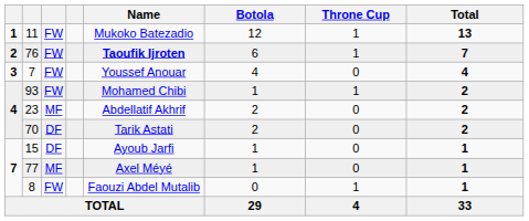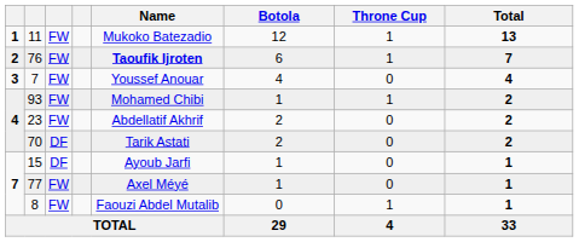23 | column 3: MF -> FW
77 | column 3: MF -> FW
